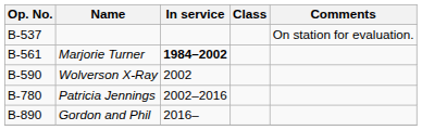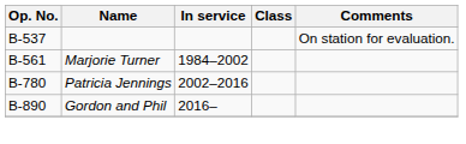Marjorie Turner | In service: bold -> normal
- row: B-590 | Wolverson X-Ray | 2002
